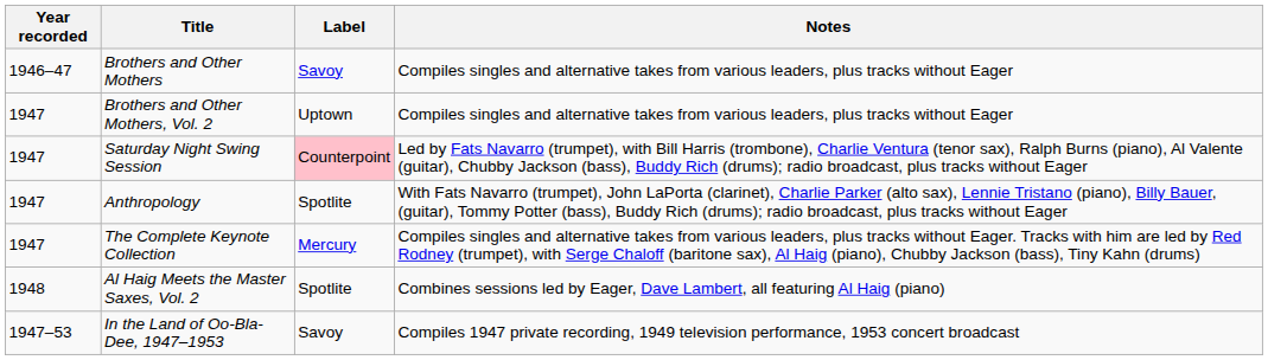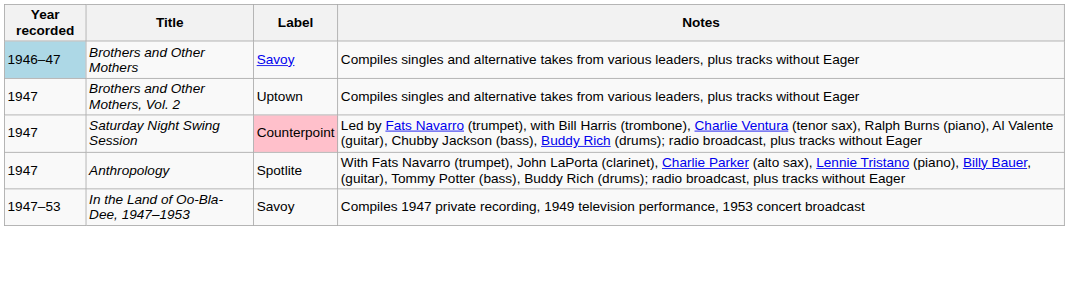Brothers and Other Mothers | Year recorded: no background -> lightblue background
- row: 1947 | The Complete Keynote Collection | Mercury | Compiles singles and alternative takes from various leaders, plus tracks without Eager. Tracks with him are led by Red Rodney (trumpet), with Serge Chaloff (baritone sax), Al Haig (piano), Chubby Jackson (bass), Tiny Kahn (drums)
- row: 1948 | Al Haig Meets the Master Saxes, Vol. 2 | Spotlite | Combines sessions led by Eager, Dave Lambert, all featuring Al Haig (piano)
